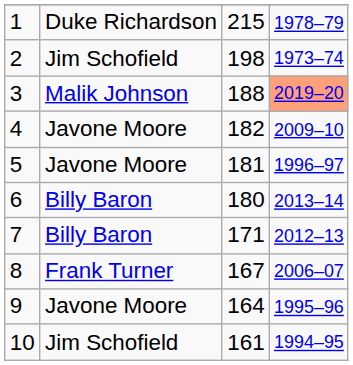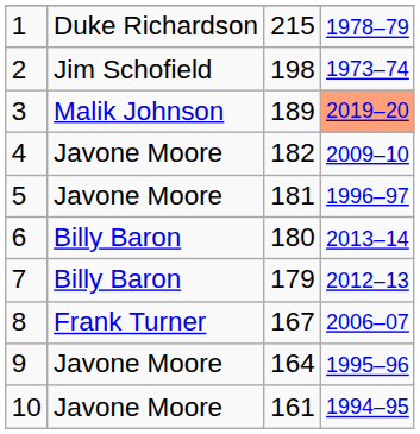3 | column 3: 188 -> 189
7 | column 3: 171 -> 179
10 | column 2: Jim Schofield -> Javone Moore
